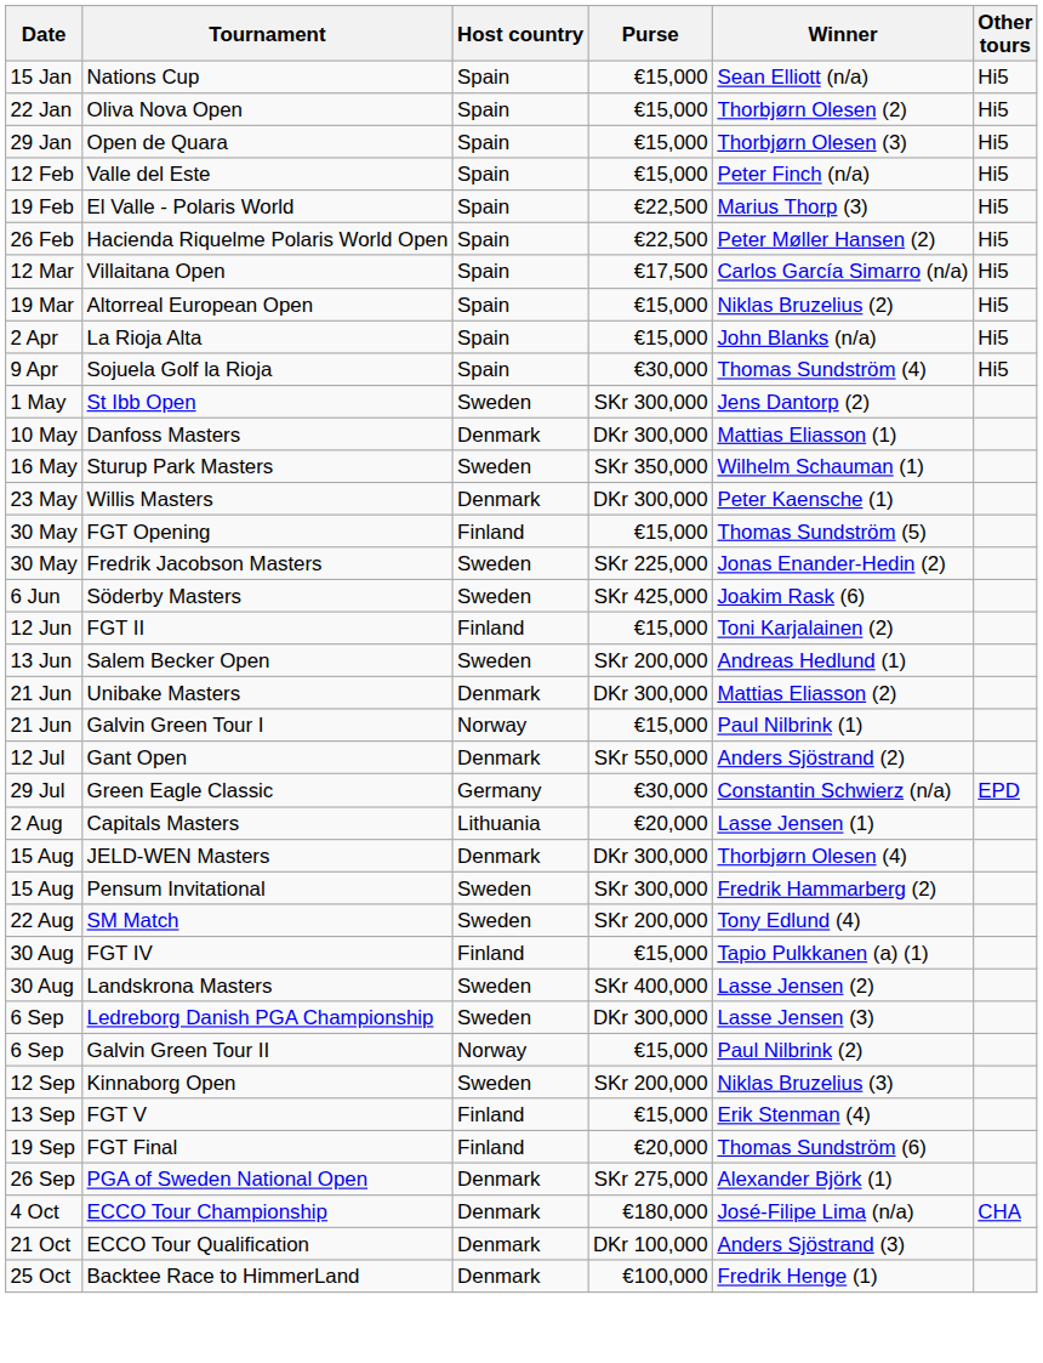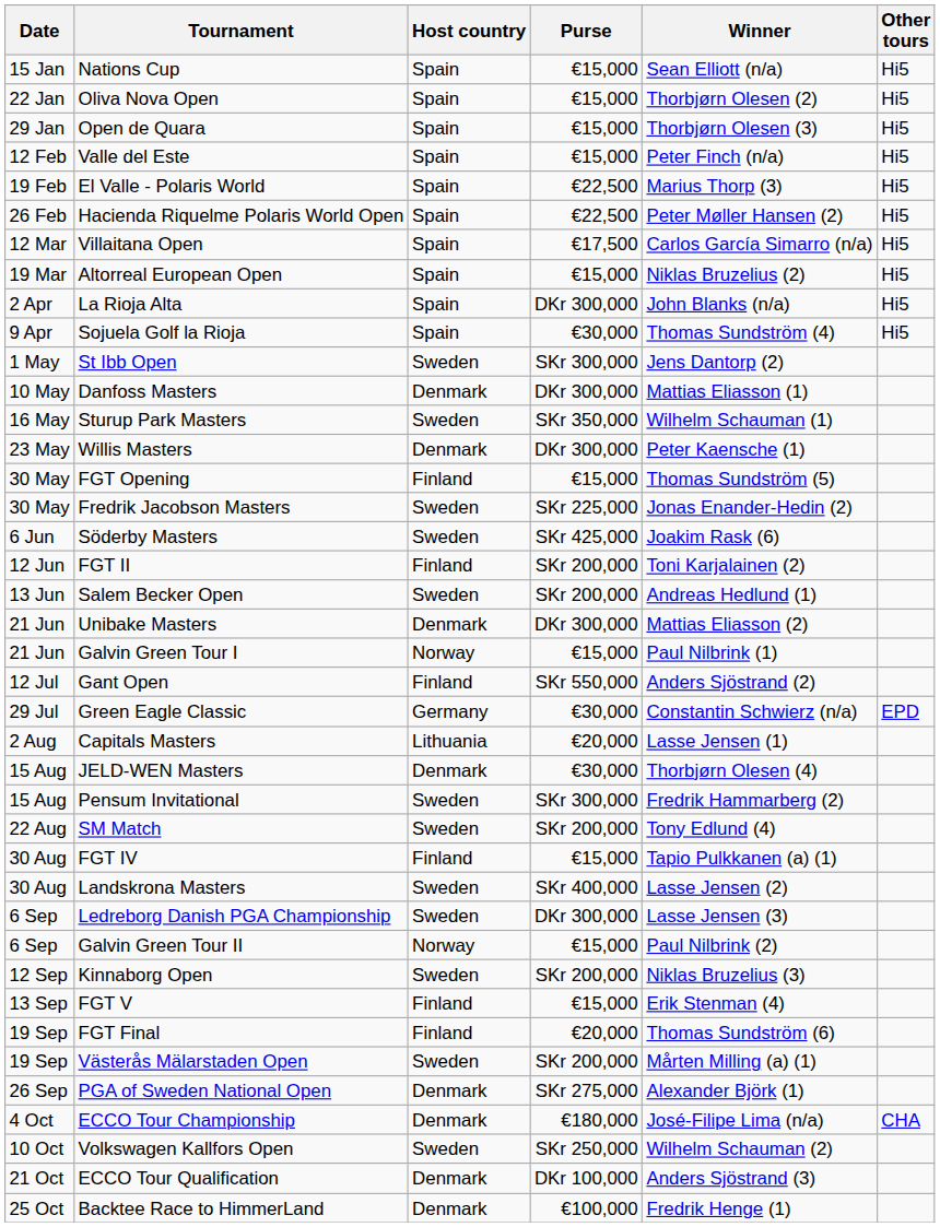La Rioja Alta | Purse: €15,000 -> DKr 300,000
FGT II | Purse: €15,000 -> SKr 200,000
Gant Open | Host country: Denmark -> Finland
JELD-WEN Masters | Purse: DKr 300,000 -> €30,000
+ row: 19 Sep | Västerås Mälarstaden Open | Sweden | SKr 200,000 | Mårten Milling (a) (1)
+ row: 10 Oct | Volkswagen Kallfors Open | Sweden | SKr 250,000 | Wilhelm Schauman (2)
